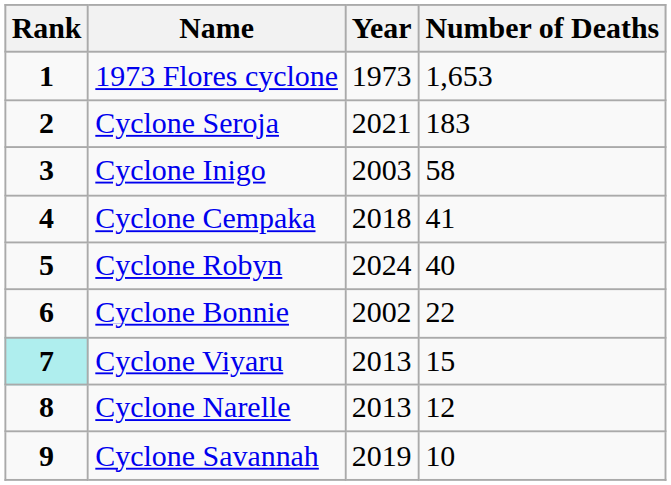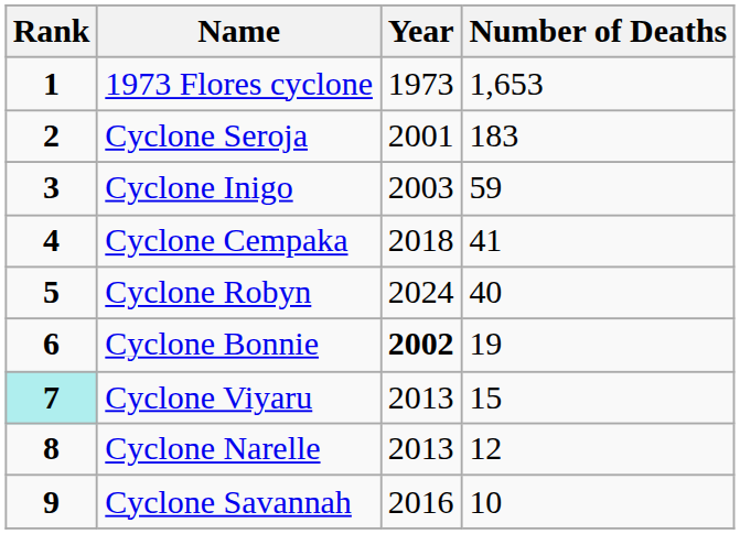Cyclone Seroja | Year: 2021 -> 2001
Cyclone Inigo | Number of Deaths: 58 -> 59
Cyclone Bonnie | Year: normal -> bold
Cyclone Bonnie | Number of Deaths: 22 -> 19
Cyclone Savannah | Year: 2019 -> 2016
